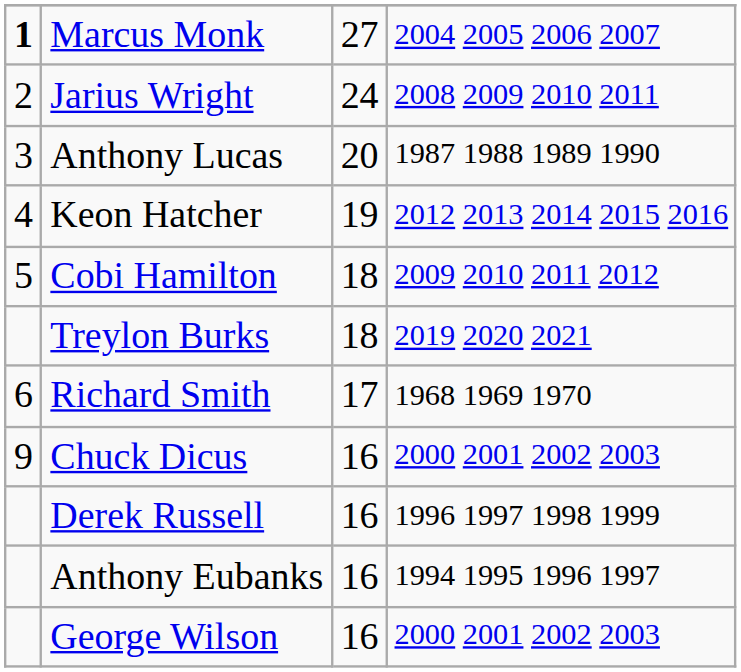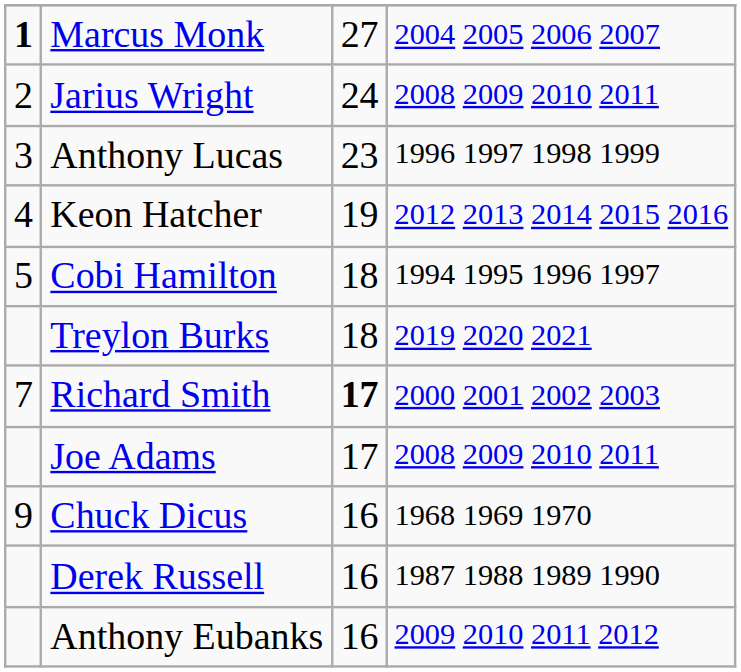Anthony Lucas | column 3: 20 -> 23
Anthony Lucas | column 4: 1987 1988 1989 1990 -> 1996 1997 1998 1999
Cobi Hamilton | column 4: 2009 2010 2011 2012 -> 1994 1995 1996 1997
Richard Smith | column 1: 6 -> 7
Richard Smith | column 3: normal -> bold
Richard Smith | column 4: 1968 1969 1970 -> 2000 2001 2002 2003
+ row: Joe Adams | 17 | 2008 2009 2010 2011
Chuck Dicus | column 4: 2000 2001 2002 2003 -> 1968 1969 1970
Derek Russell | column 4: 1996 1997 1998 1999 -> 1987 1988 1989 1990
Anthony Eubanks | column 4: 1994 1995 1996 1997 -> 2009 2010 2011 2012
- row: George Wilson | 16 | 2000 2001 2002 2003
